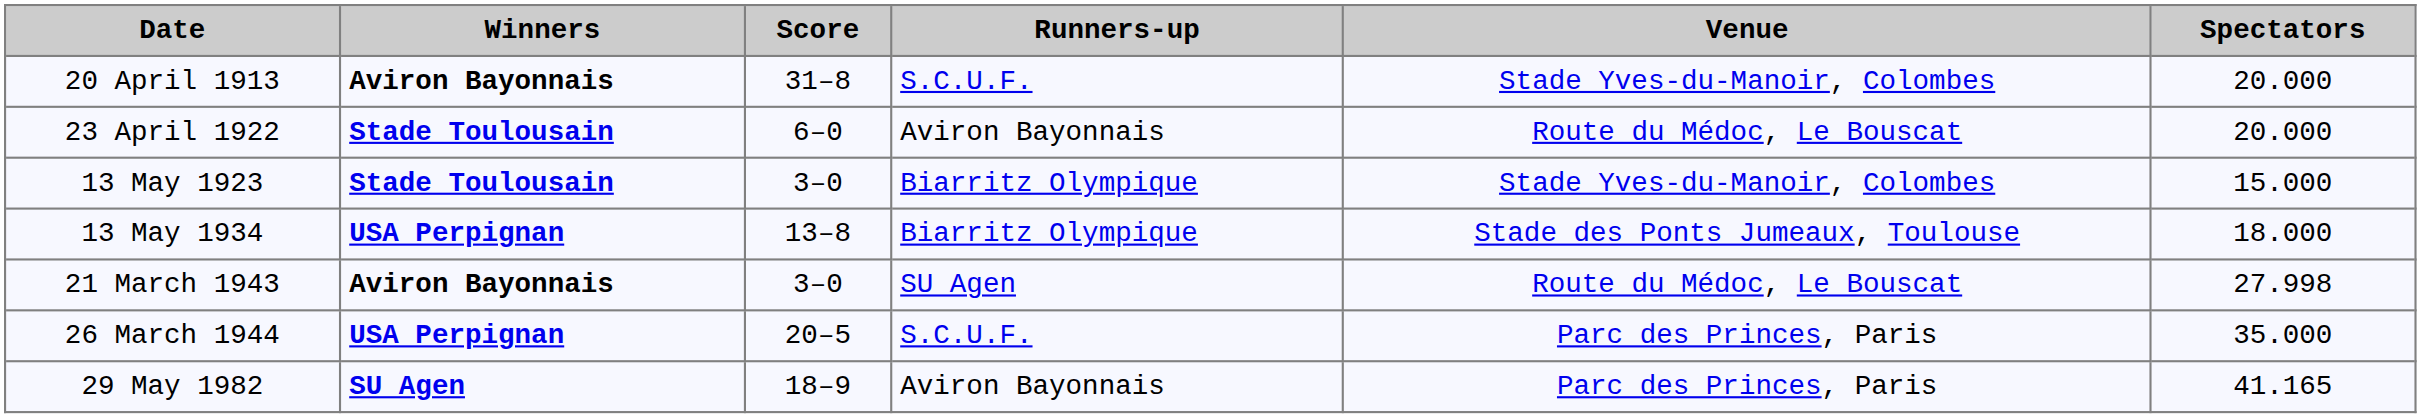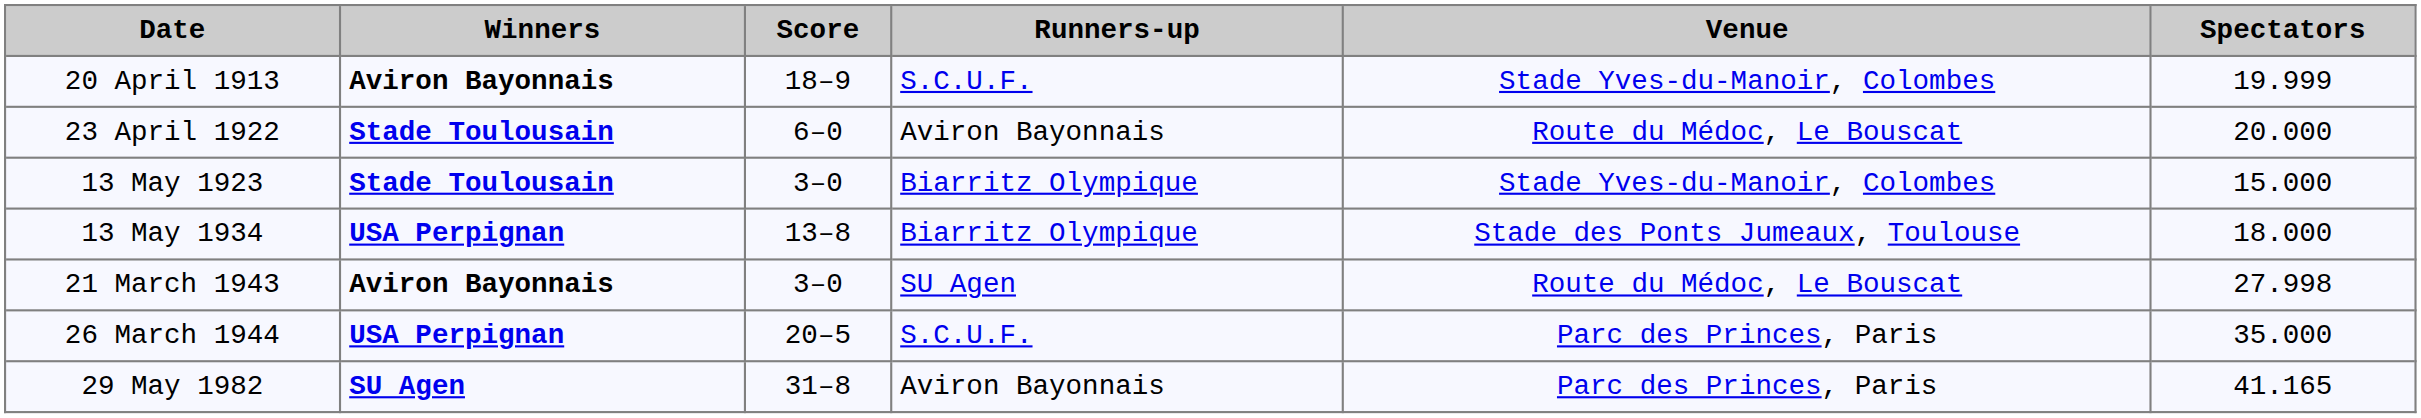20 April 1913 | Score: 31–8 -> 18–9
20 April 1913 | Spectators: 20.000 -> 19.999
29 May 1982 | Score: 18–9 -> 31–8
